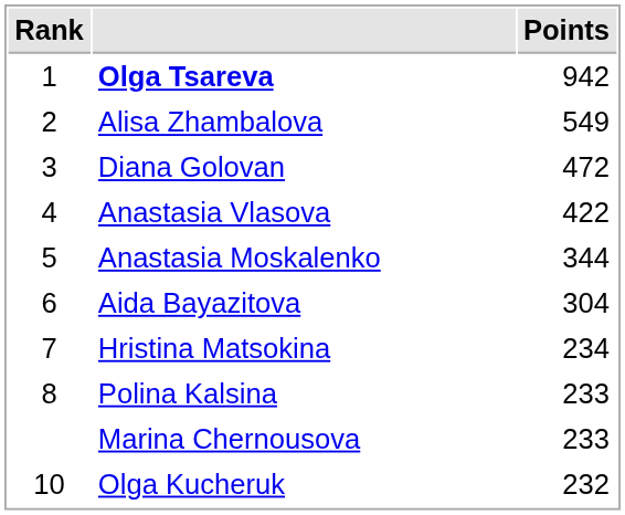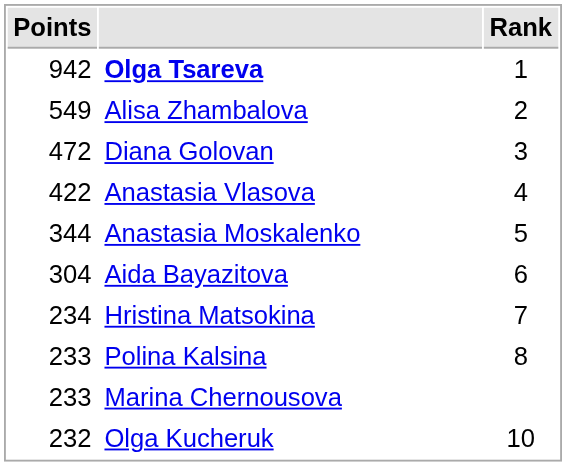columns swapped: Rank <-> Points
